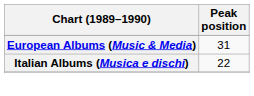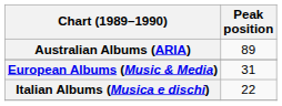+ row: Australian Albums (ARIA) | 89
